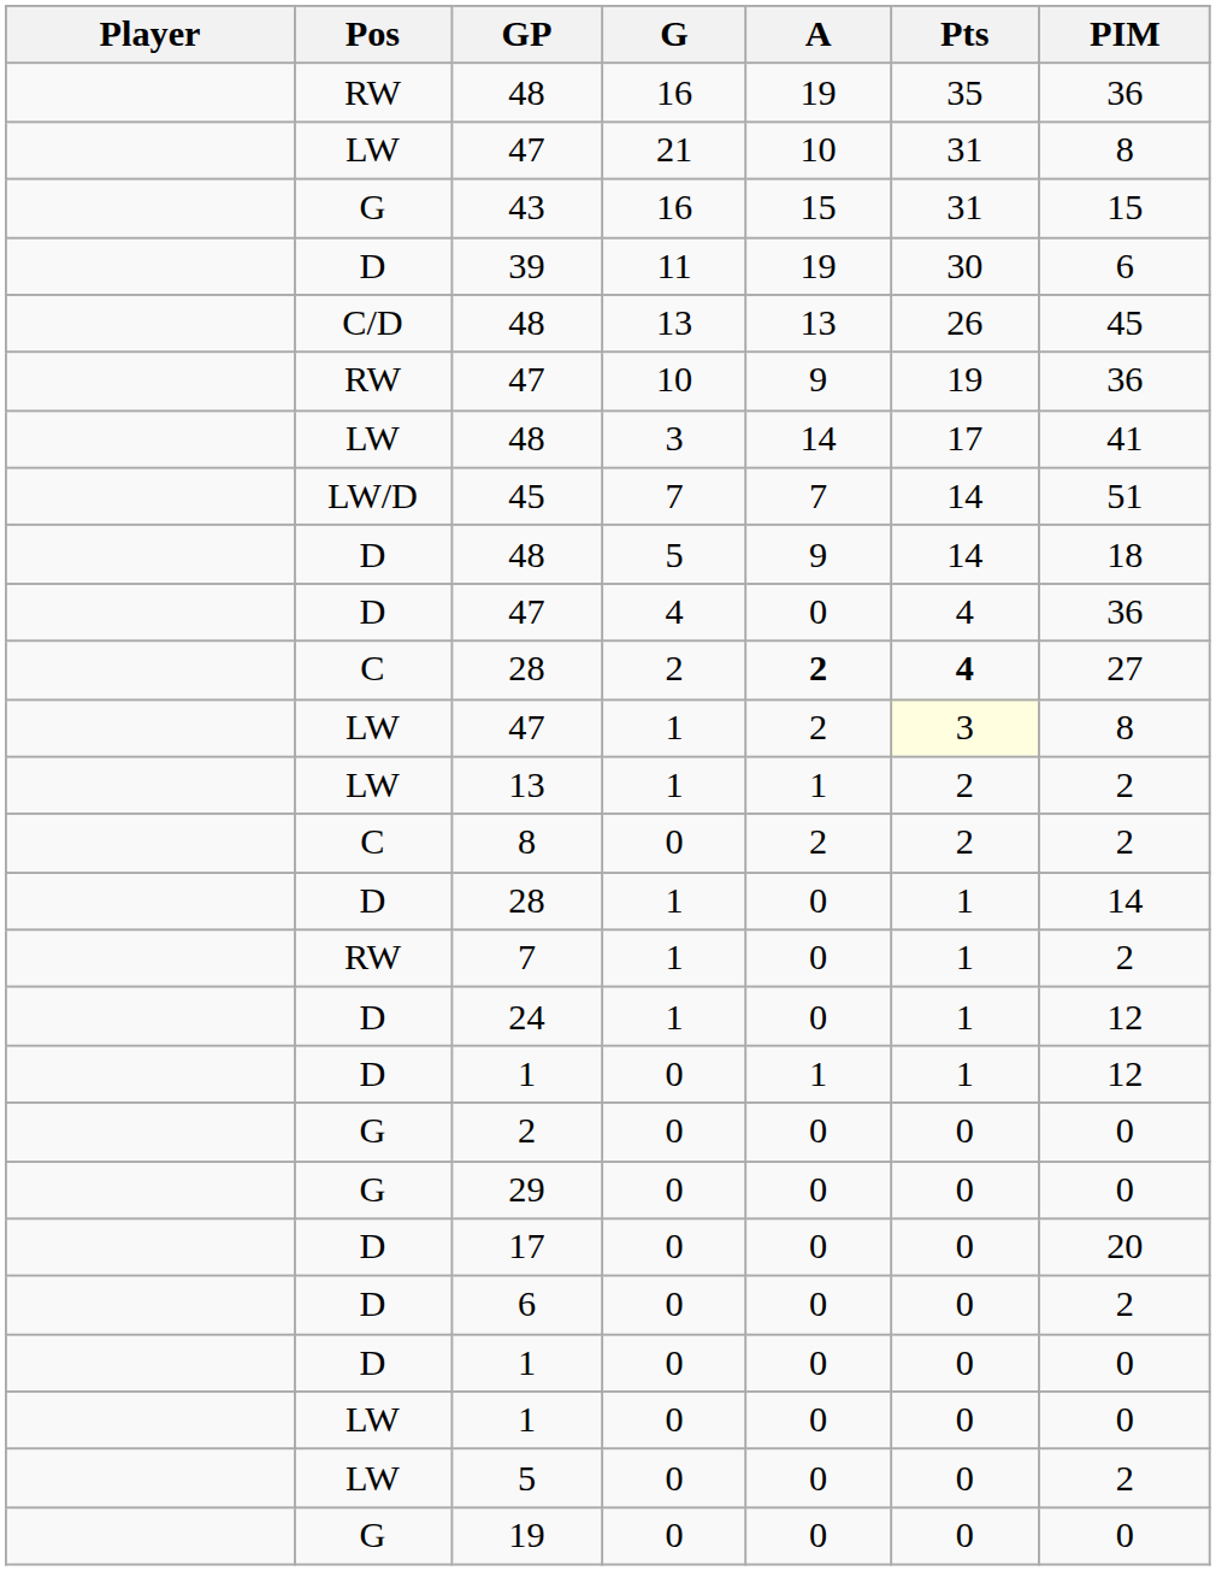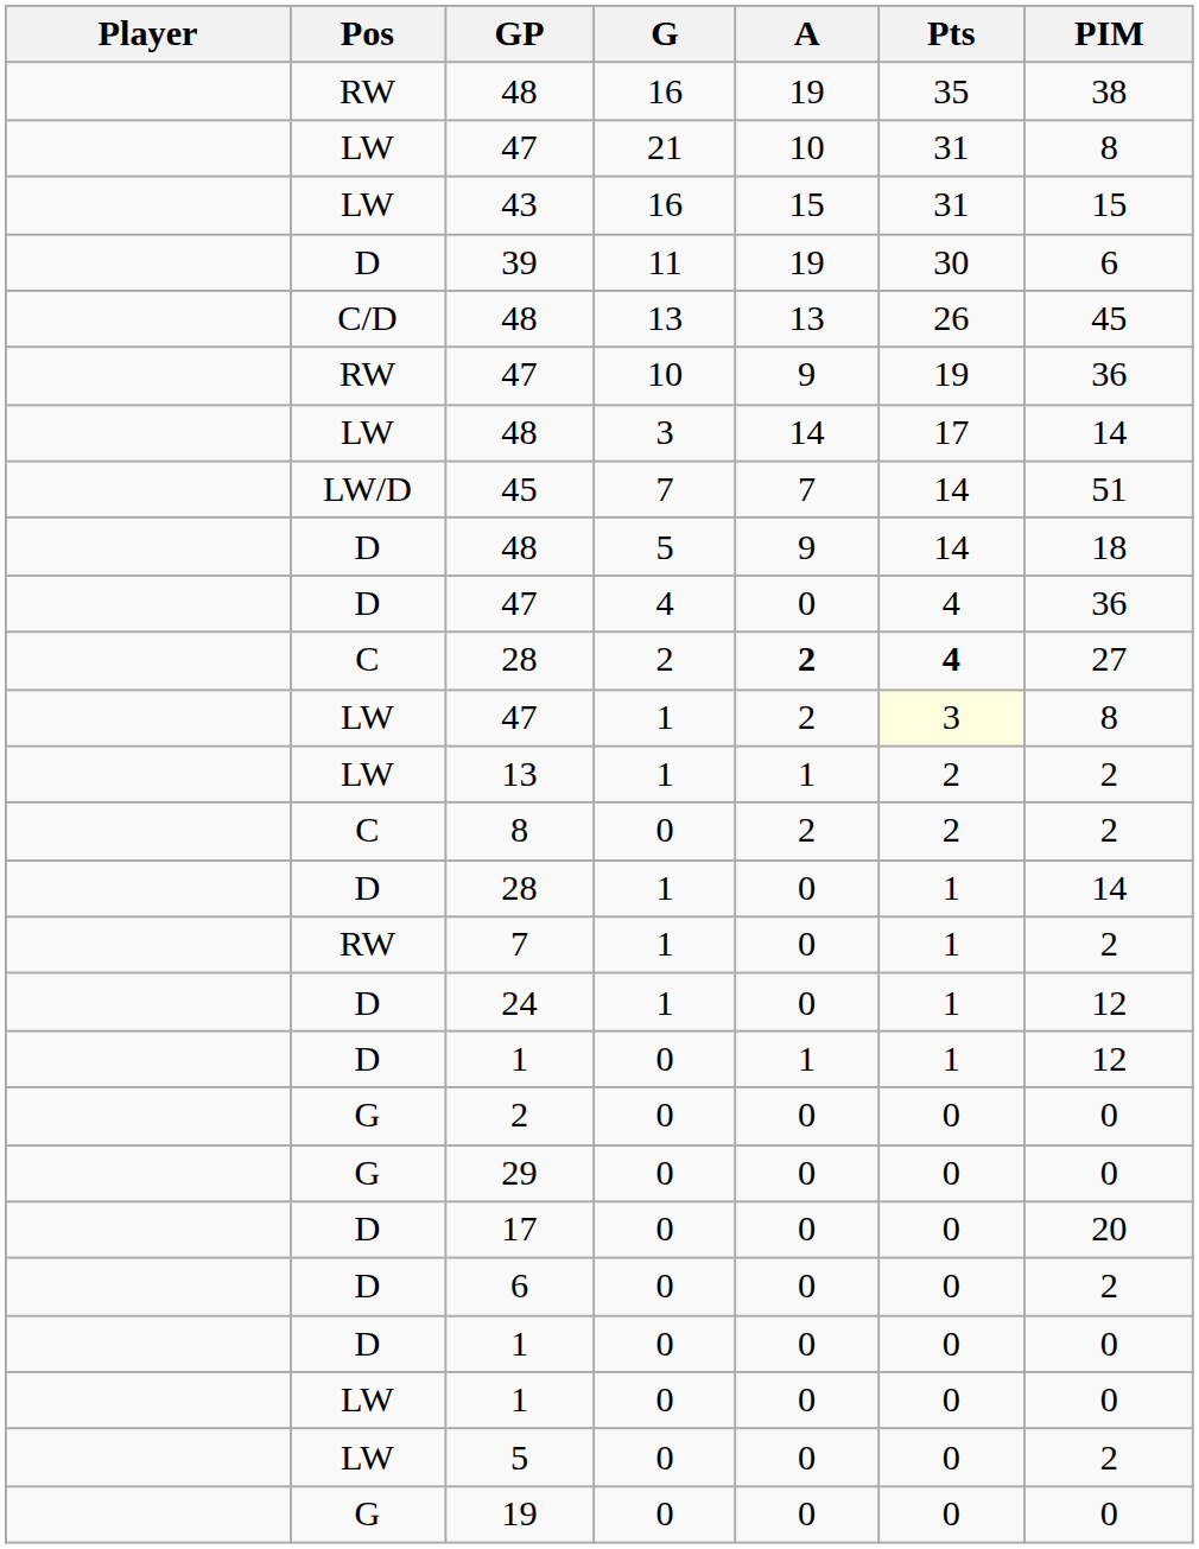48 / 16 | PIM: 36 -> 38
43 | Pos: G -> LW
48 / 3 | PIM: 41 -> 14
